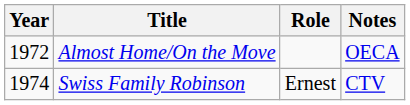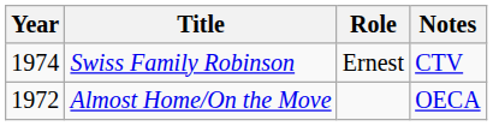rows swapped: Almost Home/On the Move <-> Swiss Family Robinson
